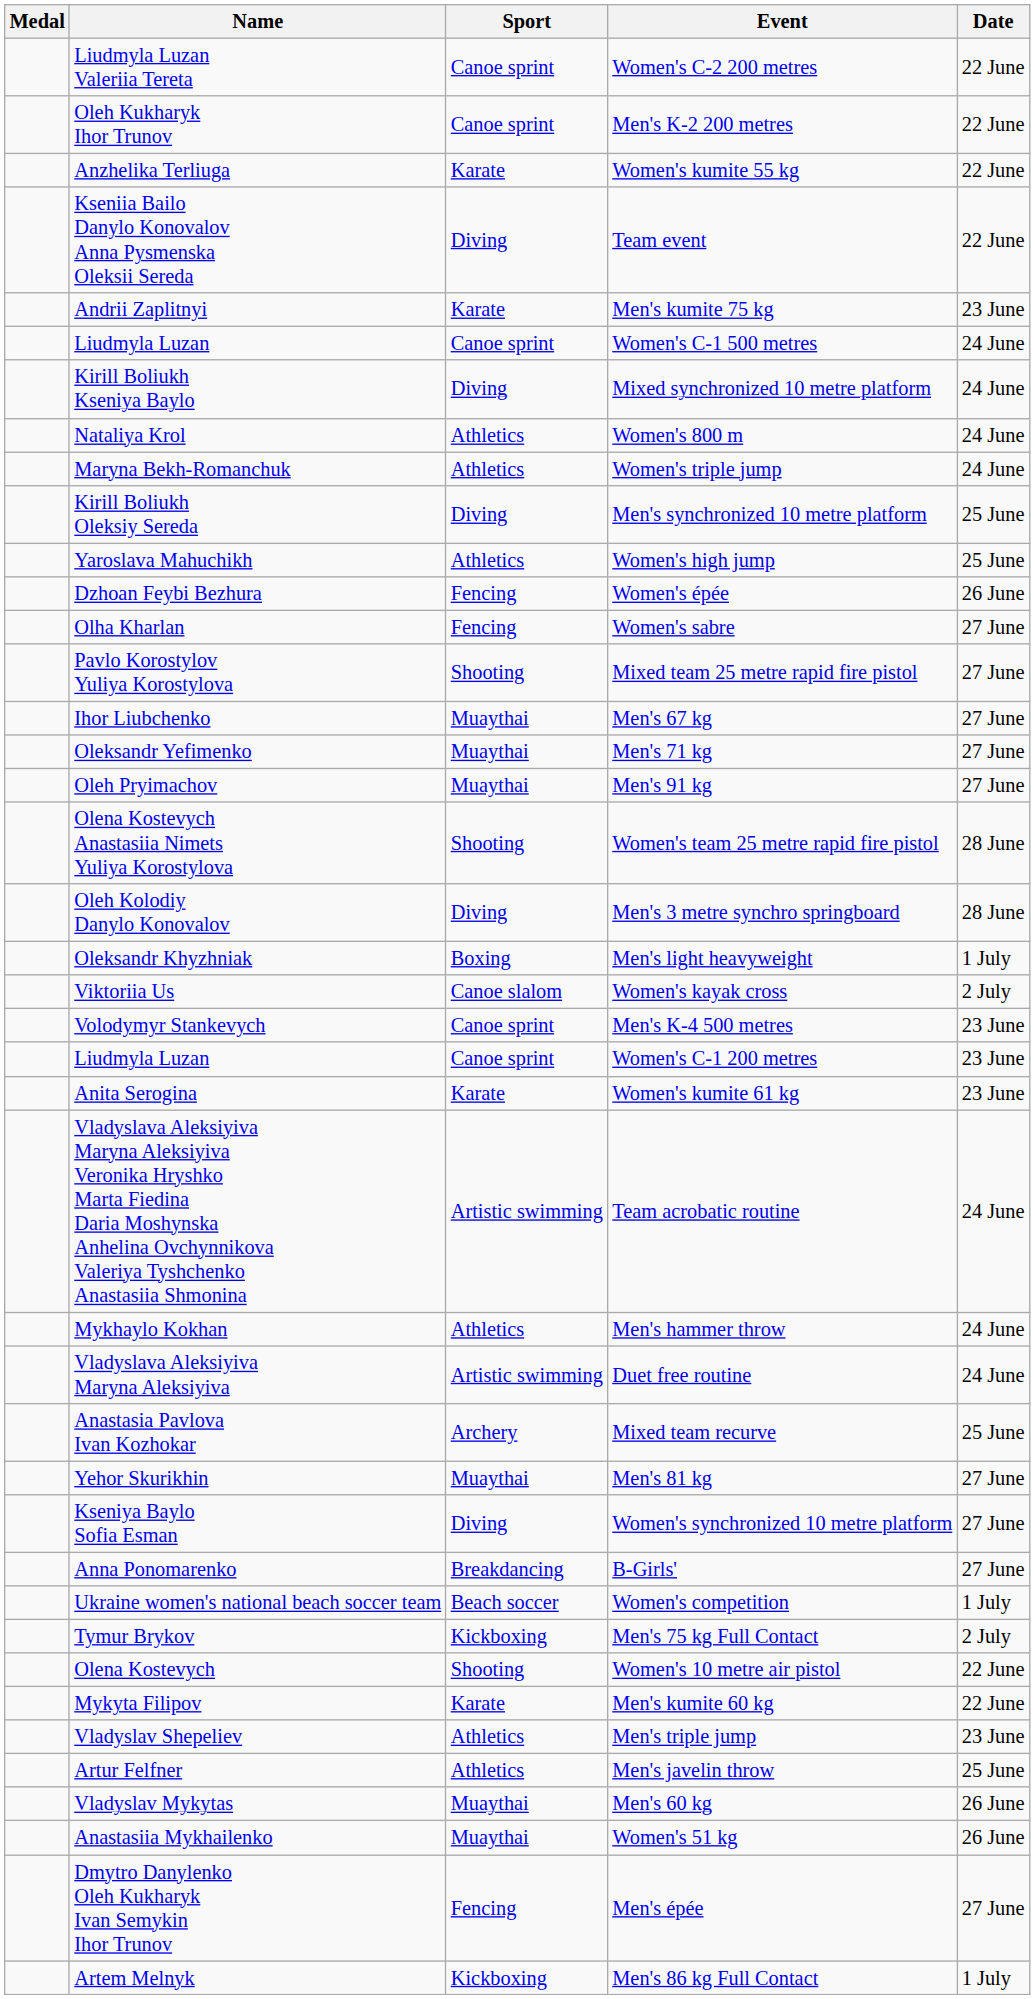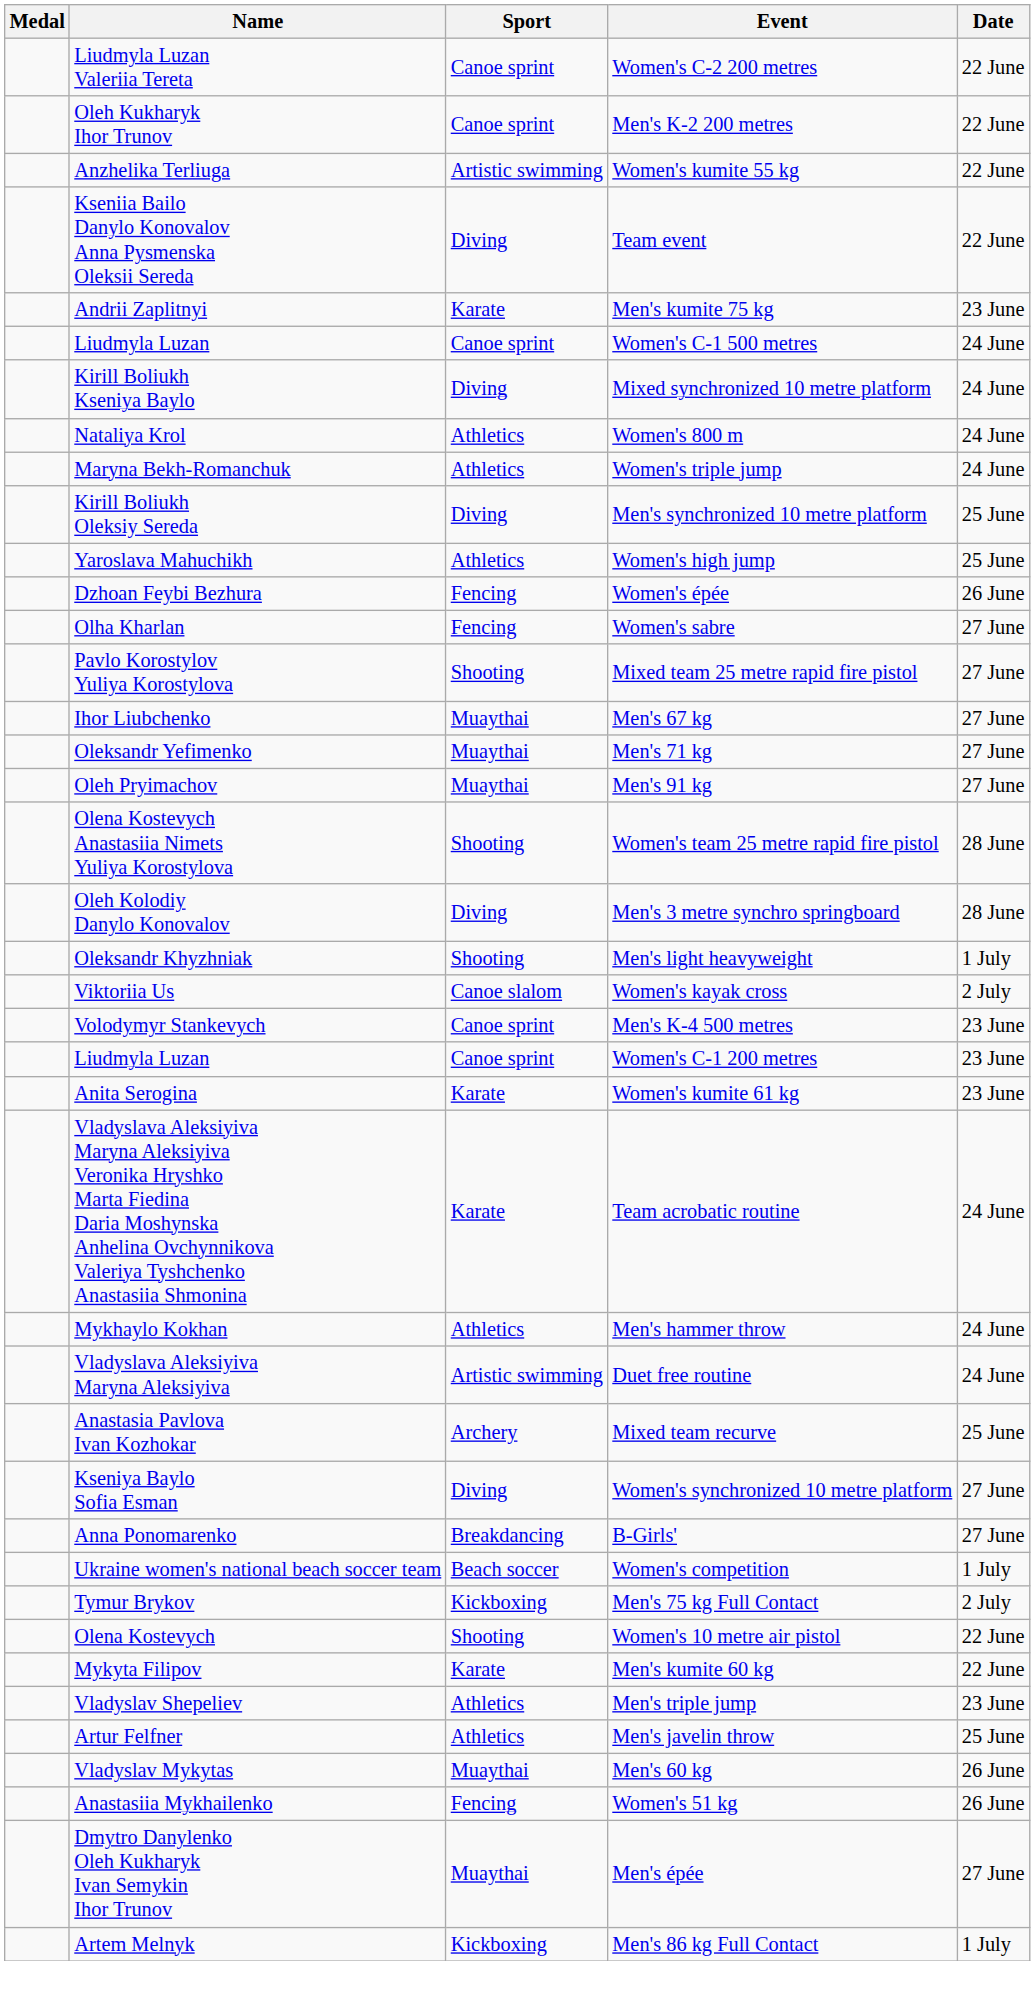Women's kumite 55 kg | Sport: Karate -> Artistic swimming
Men's light heavyweight | Sport: Boxing -> Shooting
Team acrobatic routine | Sport: Artistic swimming -> Karate
- row: Yehor Skurikhin | Muaythai | Men's 81 kg | 27 June
Women's 51 kg | Sport: Muaythai -> Fencing
Men's épée | Sport: Fencing -> Muaythai
